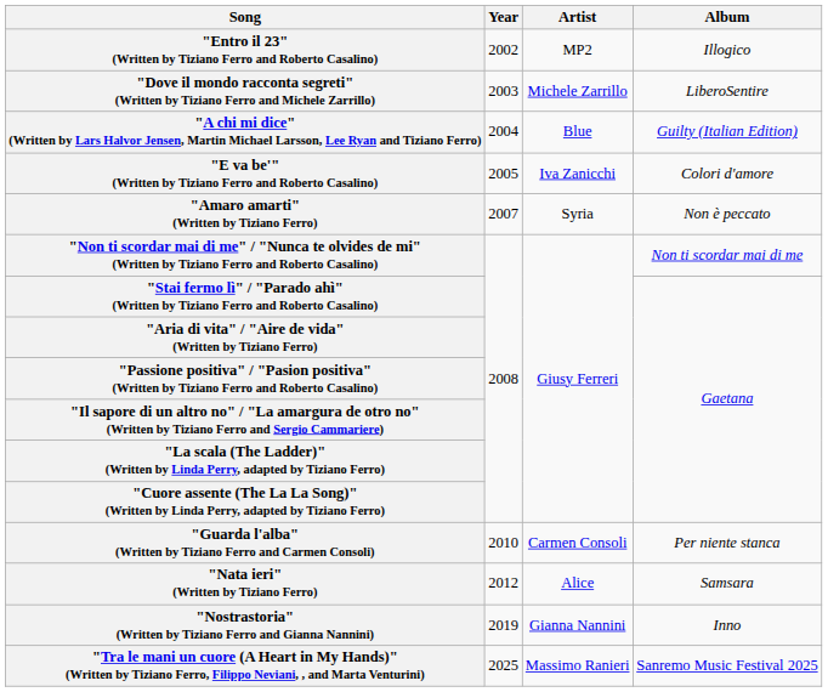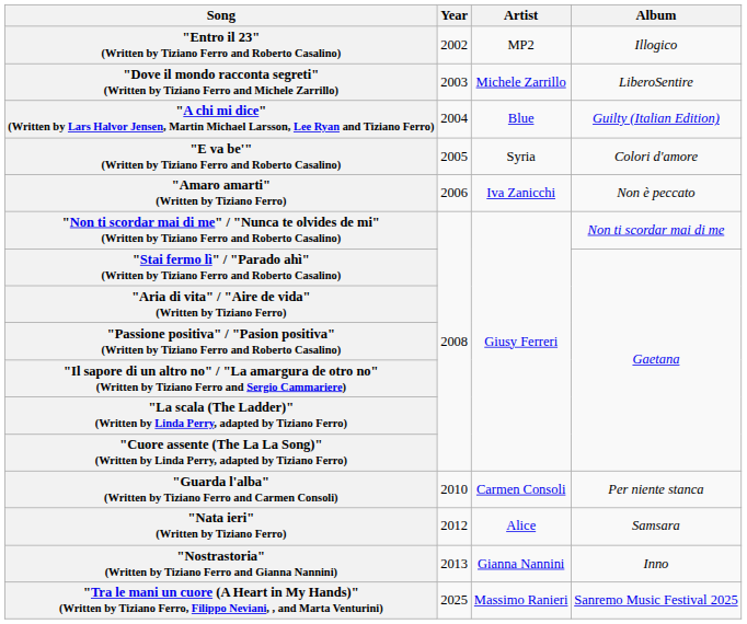"E va be'" (Written by Tiziano Ferro and Roberto Casalino) | Artist: Iva Zanicchi -> Syria
"Amaro amarti" (Written by Tiziano Ferro) | Year: 2007 -> 2006
"Amaro amarti" (Written by Tiziano Ferro) | Artist: Syria -> Iva Zanicchi
"Nostrastoria" (Written by Tiziano Ferro and Gianna Nannini) | Year: 2019 -> 2013
